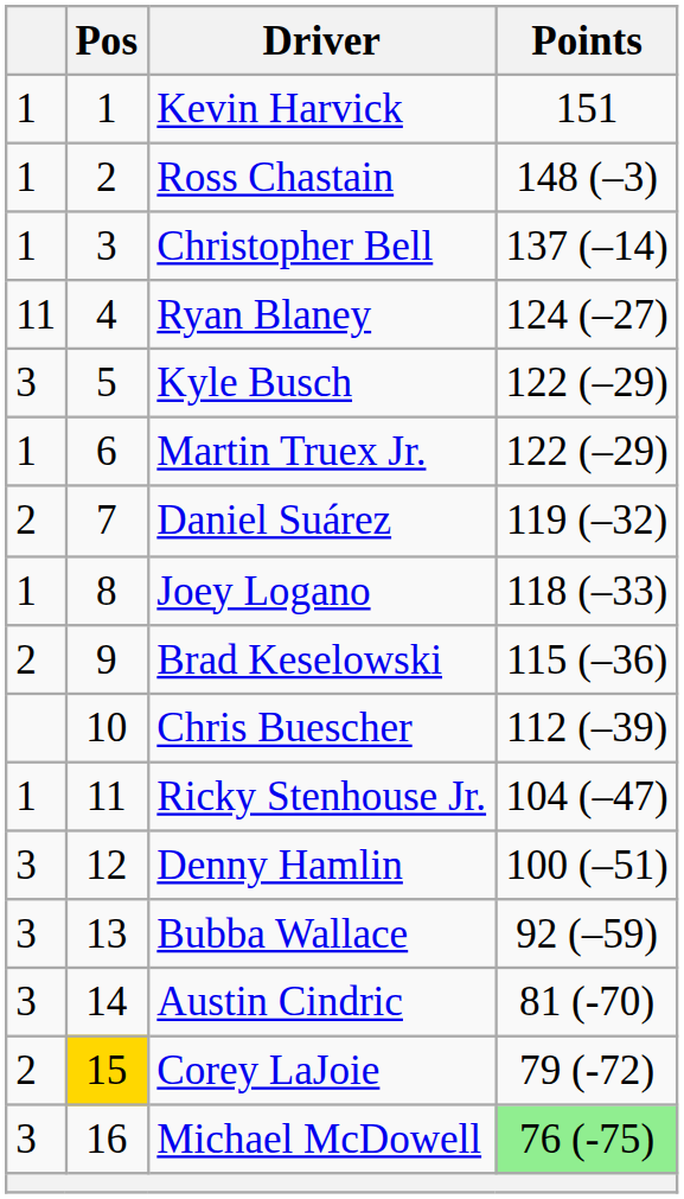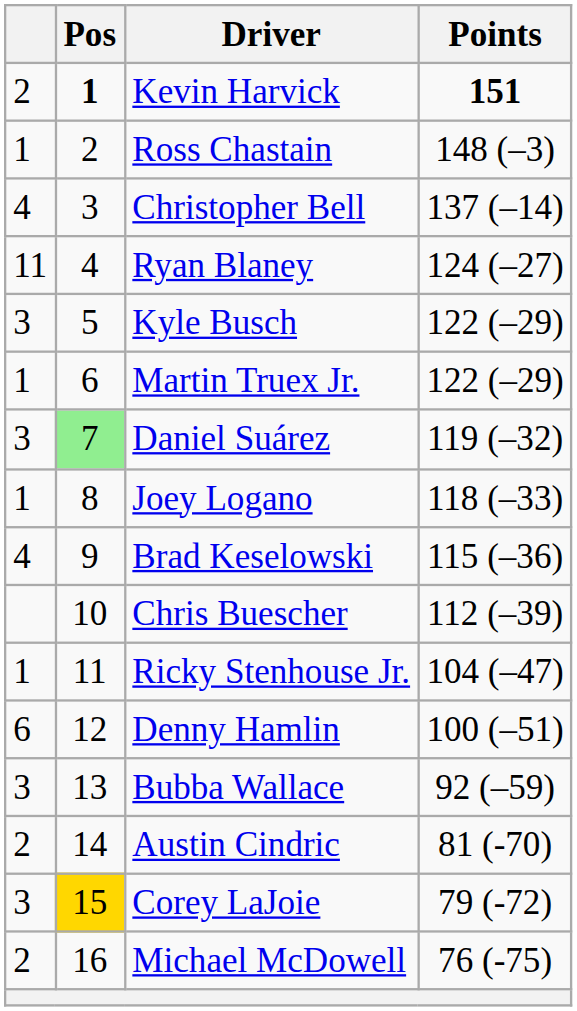Kevin Harvick | column 1: 1 -> 2
Kevin Harvick | Pos: normal -> bold
Kevin Harvick | Points: normal -> bold
Christopher Bell | column 1: 1 -> 4
Daniel Suárez | column 1: 2 -> 3
Daniel Suárez | Pos: no background -> lightgreen background
Brad Keselowski | column 1: 2 -> 4
Denny Hamlin | column 1: 3 -> 6
Austin Cindric | column 1: 3 -> 2
Corey LaJoie | column 1: 2 -> 3
Michael McDowell | column 1: 3 -> 2
Michael McDowell | Points: lightgreen background -> no background
